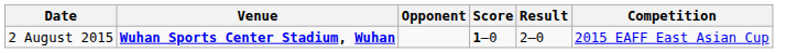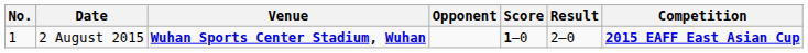+ column: No. | 1
2 August 2015 | Competition: normal -> bold
